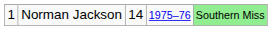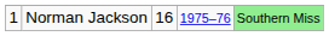Norman Jackson | column 3: 14 -> 16
